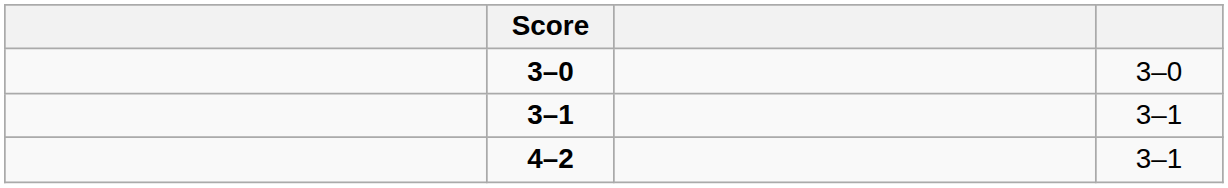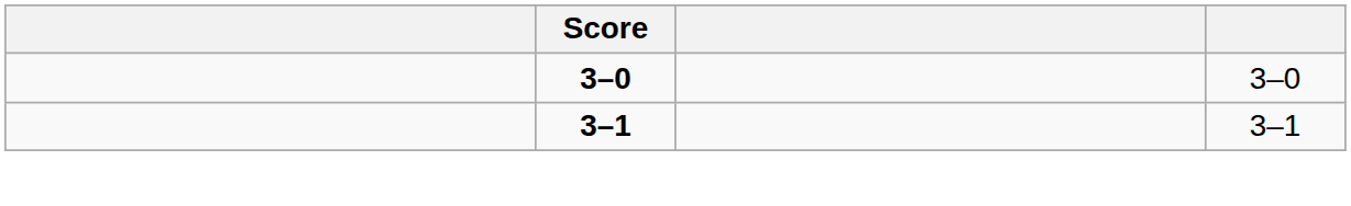- row: 4–2 | 3–1
